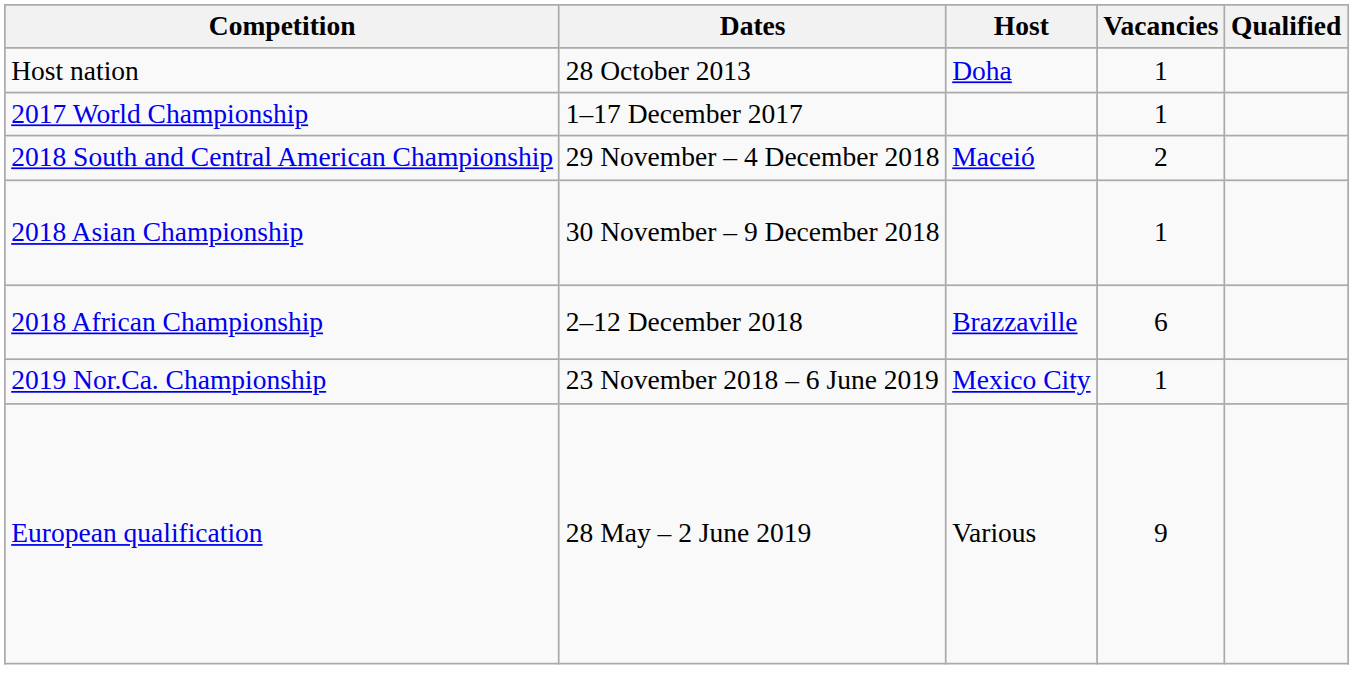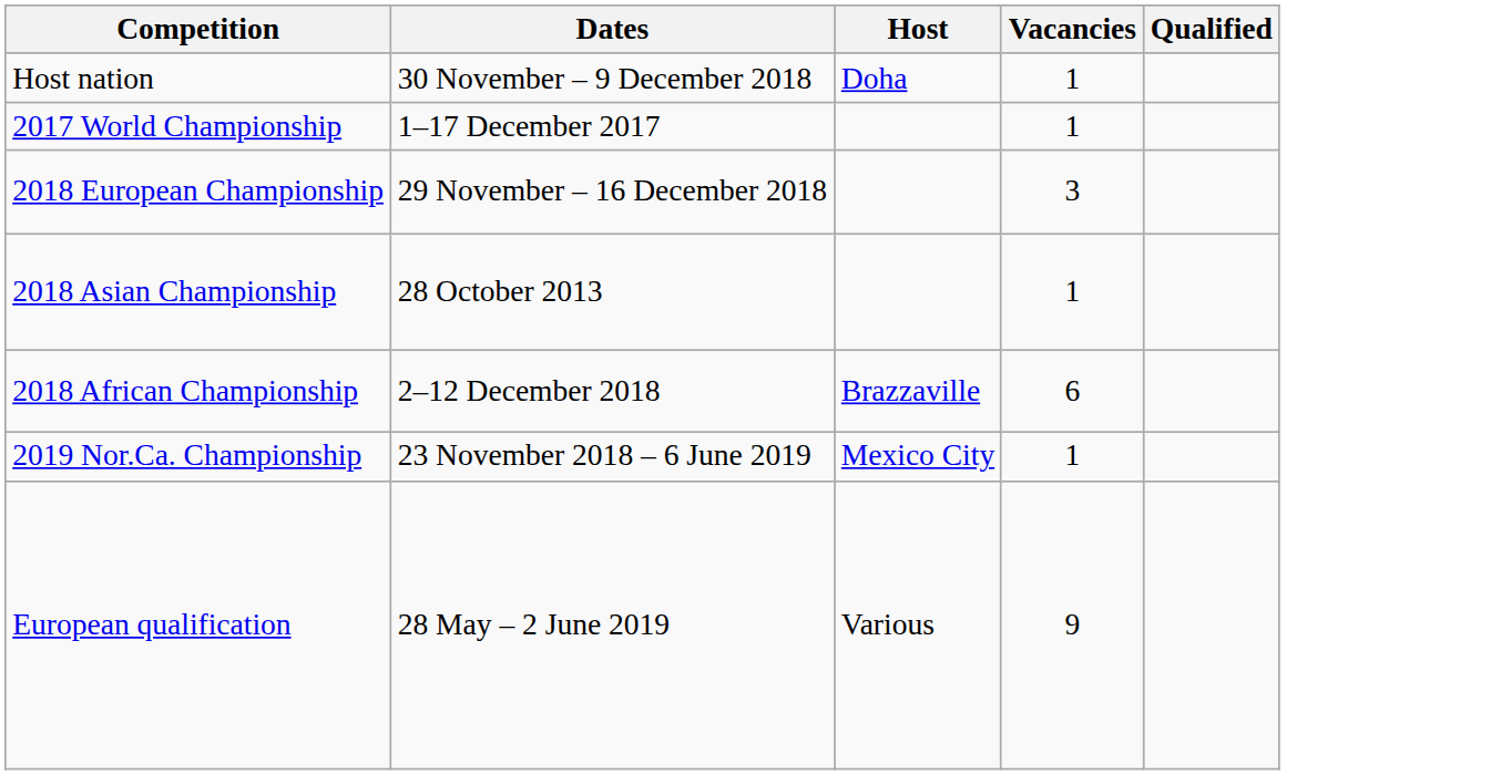Host nation | Dates: 28 October 2013 -> 30 November – 9 December 2018
- row: 2018 South and Central American Championship | 29 November – 4 December 2018 | Maceió | 2
+ row: 2018 European Championship | 29 November – 16 December 2018 | 3
2018 Asian Championship | Dates: 30 November – 9 December 2018 -> 28 October 2013
